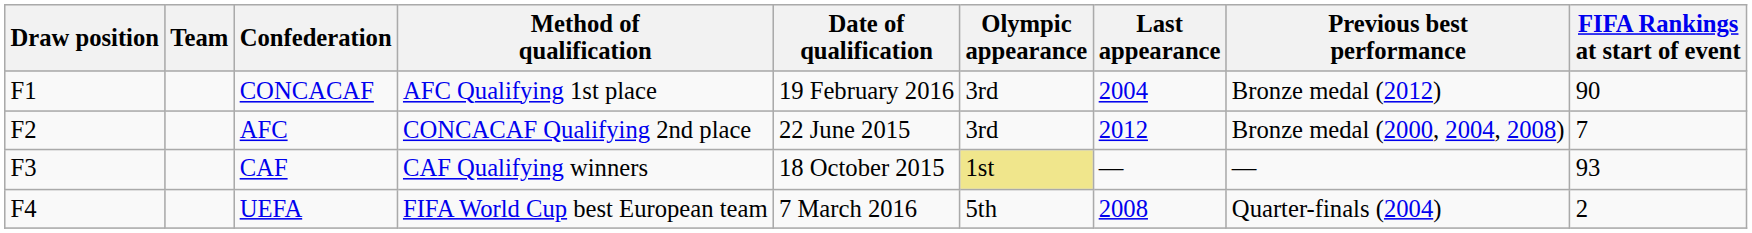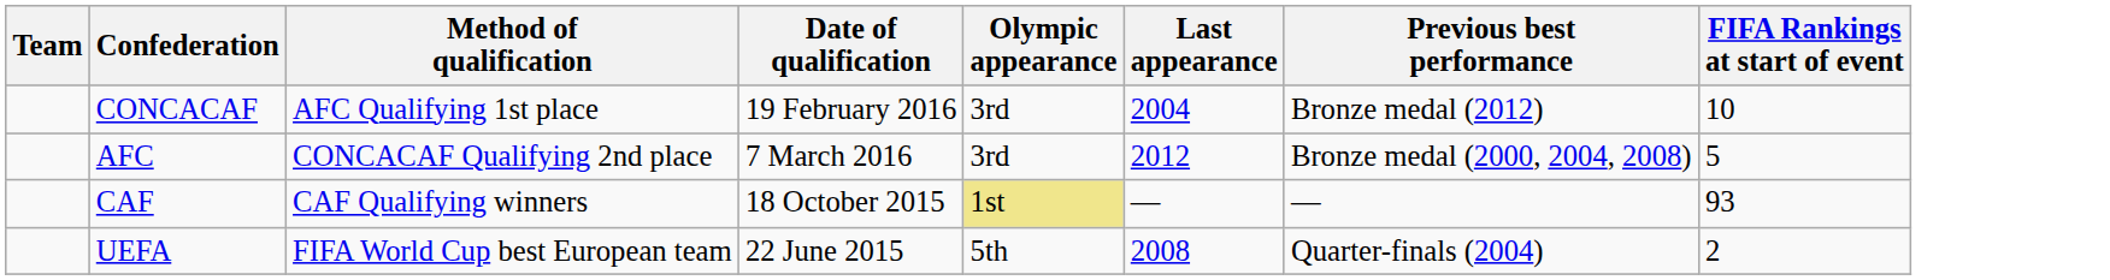- column: Draw position | F1 | F2 | F3 | F4
CONCACAF | FIFA Rankings at start of event: 90 -> 10
AFC | Date of qualification: 22 June 2015 -> 7 March 2016
AFC | FIFA Rankings at start of event: 7 -> 5
UEFA | Date of qualification: 7 March 2016 -> 22 June 2015
